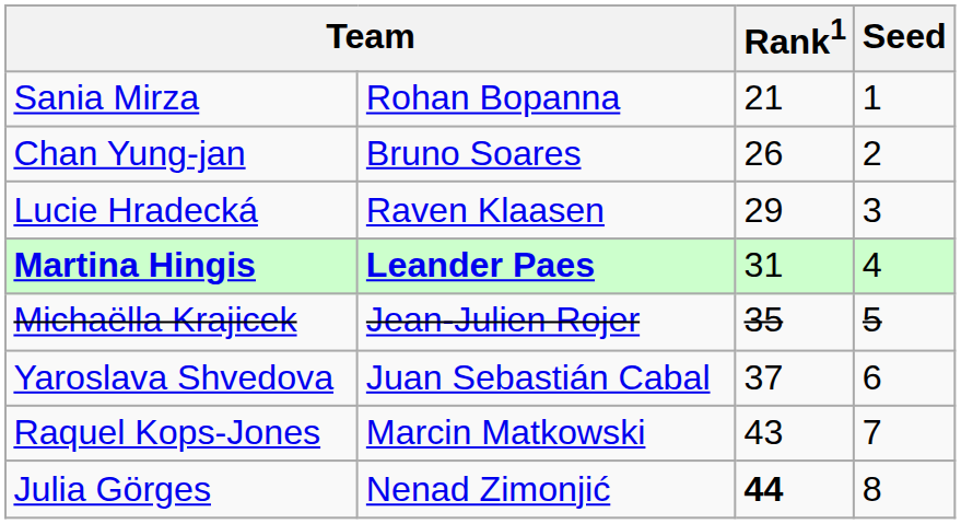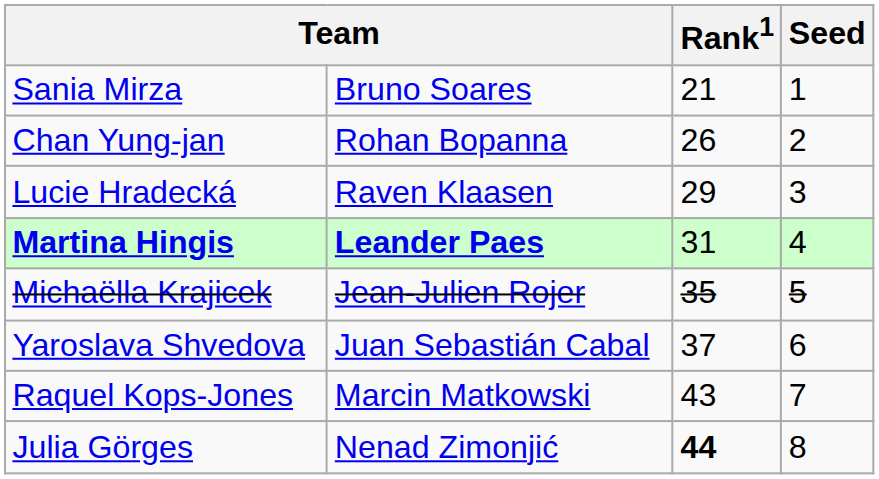Sania Mirza | column 2: Rohan Bopanna -> Bruno Soares
Chan Yung-jan | column 2: Bruno Soares -> Rohan Bopanna
